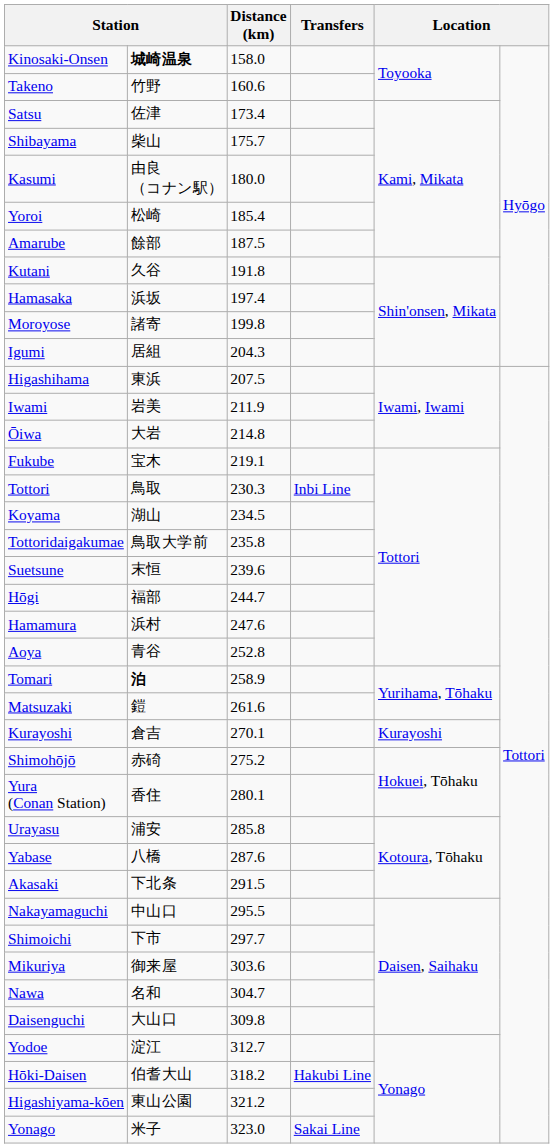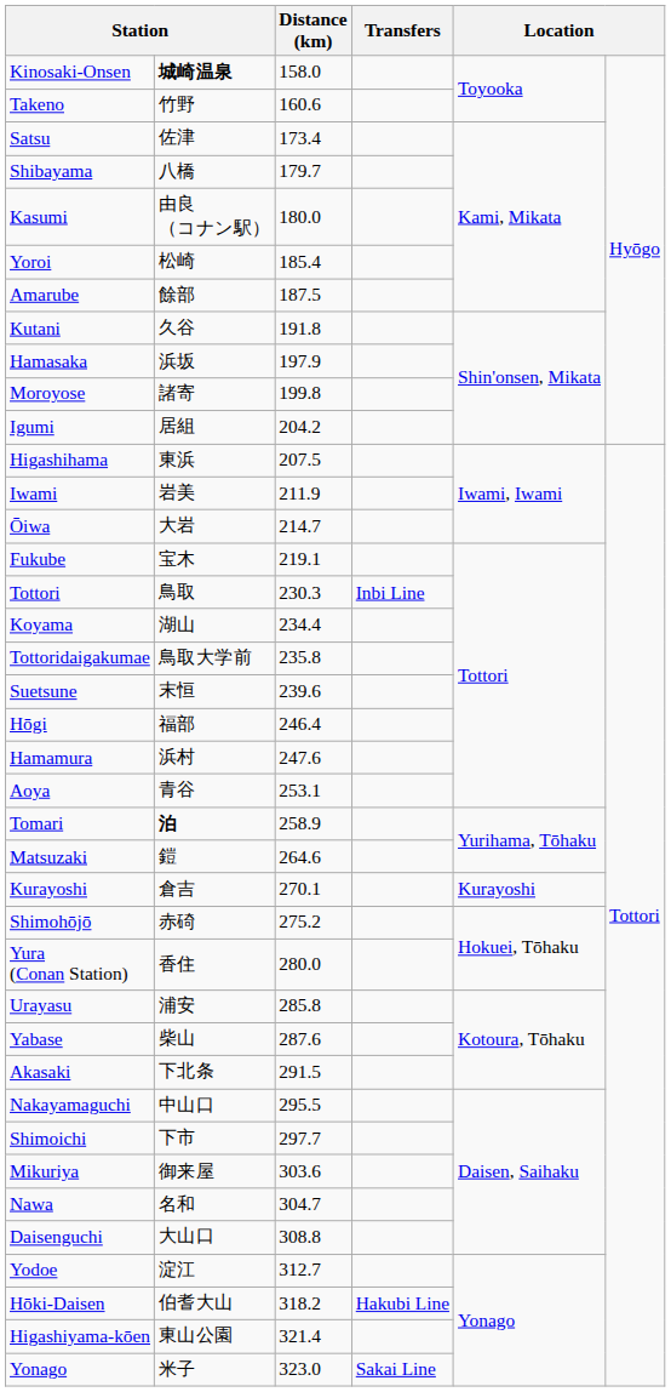Shibayama | column 2: 柴山 -> 八橋
Shibayama | Distance (km): 175.7 -> 179.7
Hamasaka | Distance (km): 197.4 -> 197.9
Igumi | Distance (km): 204.3 -> 204.2
Ōiwa | Distance (km): 214.8 -> 214.7
Koyama | Distance (km): 234.5 -> 234.4
Hōgi | Distance (km): 244.7 -> 246.4
Aoya | Distance (km): 252.8 -> 253.1
Matsuzaki | Distance (km): 261.6 -> 264.6
Yura (Conan Station) | Distance (km): 280.1 -> 280.0
Yabase | column 2: 八橋 -> 柴山
Daisenguchi | Distance (km): 309.8 -> 308.8
Higashiyama-kōen | Distance (km): 321.2 -> 321.4
